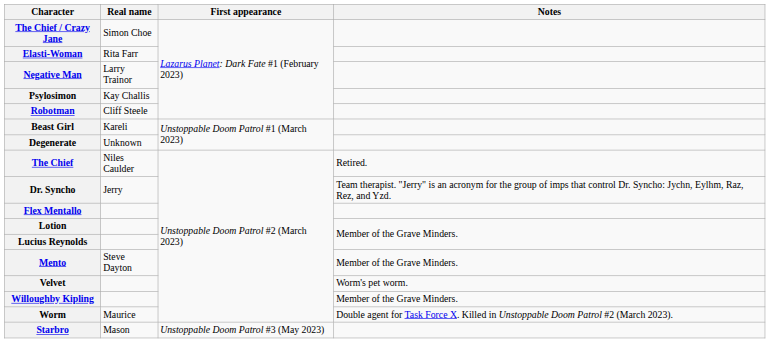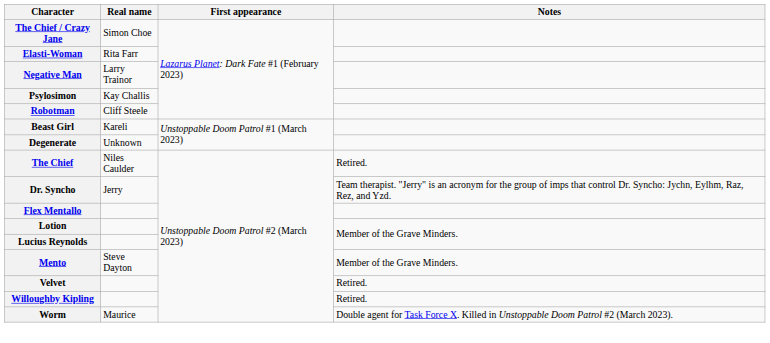Velvet | Notes: Worm's pet worm. -> Retired.
Willoughby Kipling | Notes: Member of the Grave Minders. -> Retired.
- row: Starbro | Mason | Unstoppable Doom Patrol #3 (May 2023)
